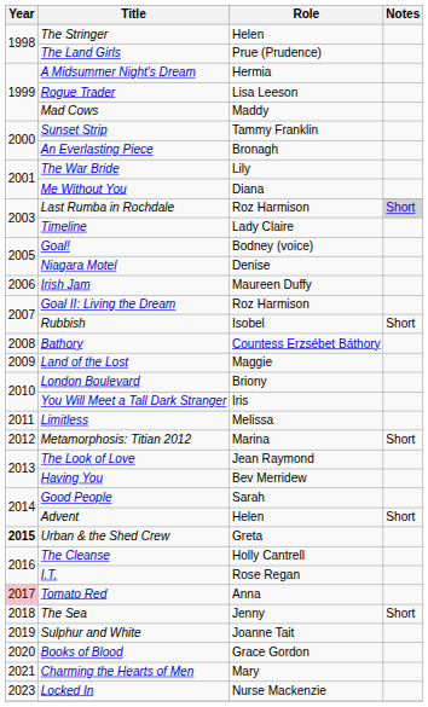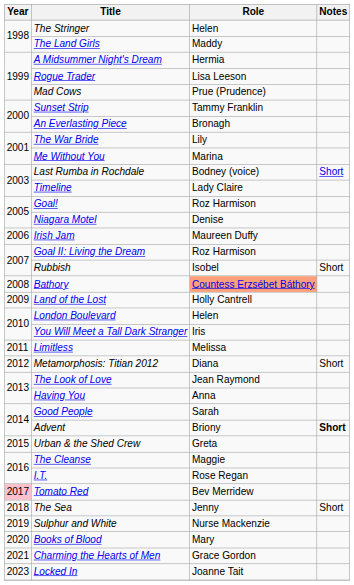The Land Girls | Role: Prue (Prudence) -> Maddy
Mad Cows | Role: Maddy -> Prue (Prudence)
Me Without You | Role: Diana -> Marina
Last Rumba in Rochdale | Role: Roz Harmison -> Bodney (voice)
Last Rumba in Rochdale | Notes: lightgrey background -> no background
Goal! | Role: Bodney (voice) -> Roz Harmison
Bathory | Role: no background -> lightsalmon background
Land of the Lost | Role: Maggie -> Holly Cantrell
London Boulevard | Role: Briony -> Helen
Metamorphosis: Titian 2012 | Role: Marina -> Diana
Having You | Role: Bev Merridew -> Anna
Advent | Role: Helen -> Briony
Advent | Notes: normal -> bold
Urban & the Shed Crew | Year: bold -> normal
The Cleanse | Role: Holly Cantrell -> Maggie
Tomato Red | Role: Anna -> Bev Merridew
Sulphur and White | Role: Joanne Tait -> Nurse Mackenzie
Books of Blood | Role: Grace Gordon -> Mary
Charming the Hearts of Men | Role: Mary -> Grace Gordon
Locked In | Role: Nurse Mackenzie -> Joanne Tait
